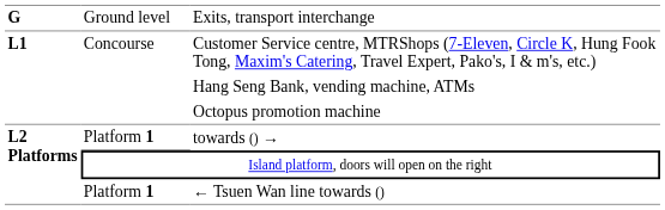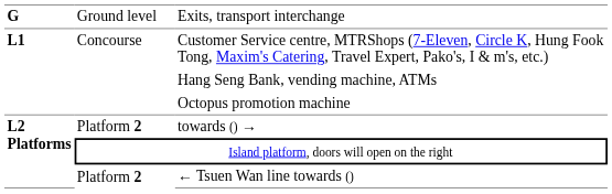towards () → | column 2: Platform 1 -> Platform 2
← Tsuen Wan line towards () | column 2: Platform 1 -> Platform 2
